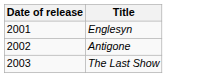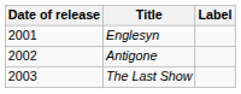+ column: Label
